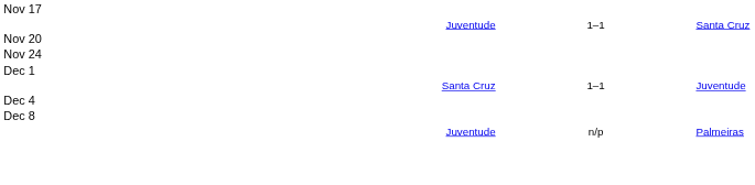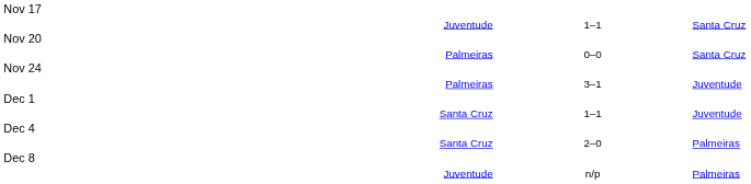+ row: Palmeiras | 0–0 | Santa Cruz
+ row: Palmeiras | 3–1 | Juventude
+ row: Santa Cruz | 2–0 | Palmeiras
